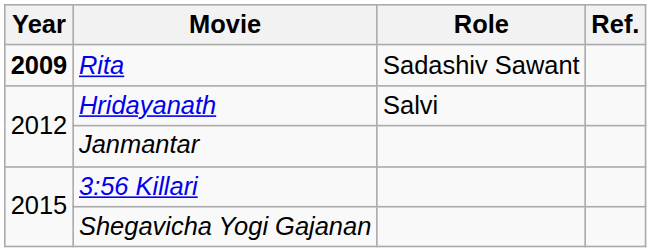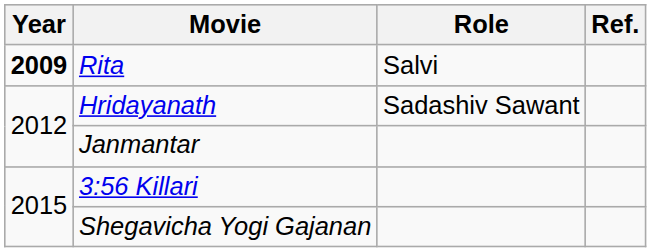Rita | Role: Sadashiv Sawant -> Salvi
Hridayanath | Role: Salvi -> Sadashiv Sawant
